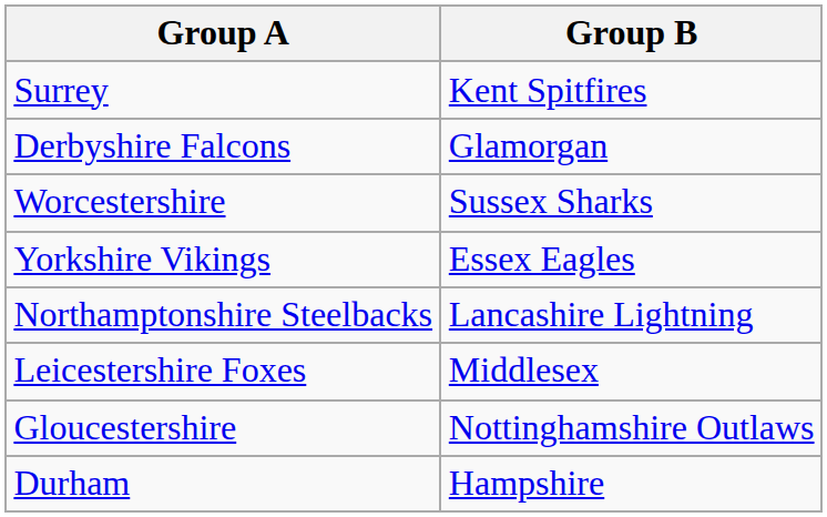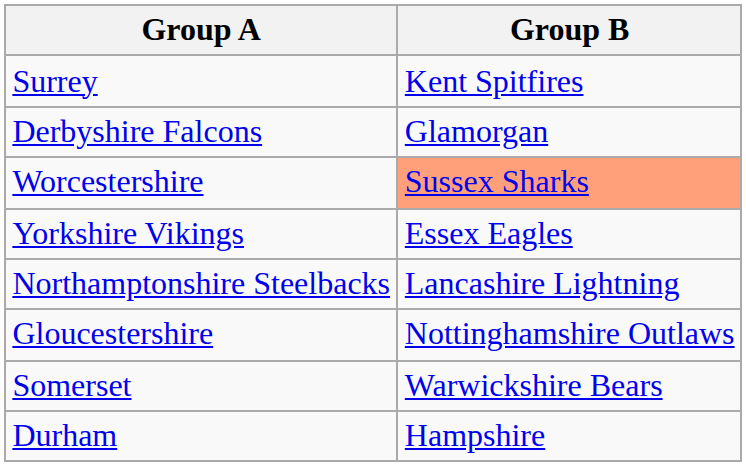Worcestershire | Group B: no background -> lightsalmon background
- row: Leicestershire Foxes | Middlesex
+ row: Somerset | Warwickshire Bears
